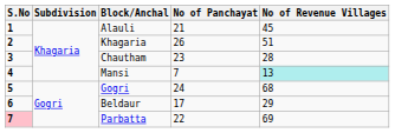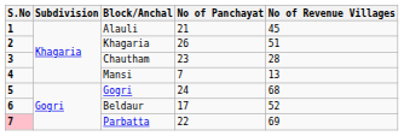Mansi | No of Revenue Villages: paleturquoise background -> no background
Beldaur | No of Revenue Villages: 29 -> 52
